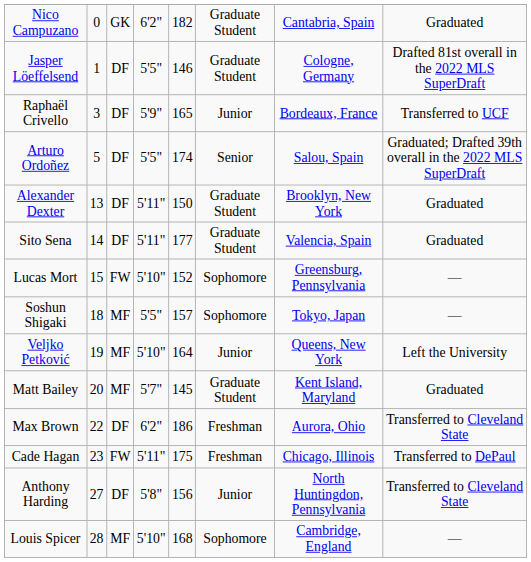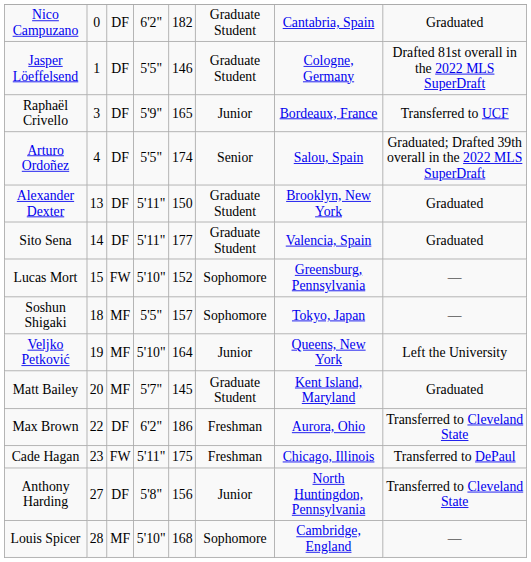Nico Campuzano | column 3: GK -> DF
Arturo Ordoñez | column 2: 5 -> 4
